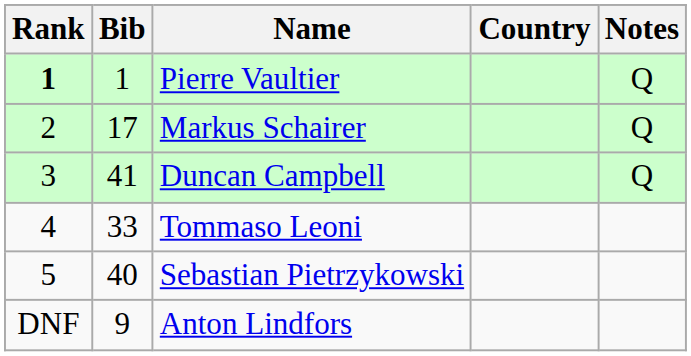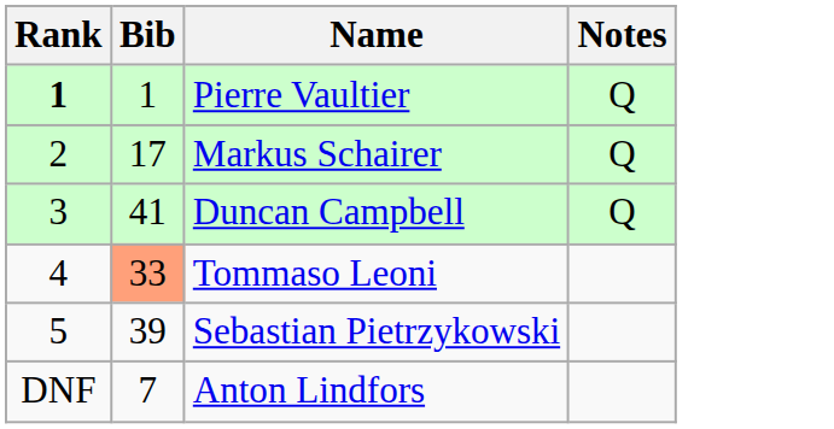- column: Country
Tommaso Leoni | Bib: no background -> lightsalmon background
Sebastian Pietrzykowski | Bib: 40 -> 39
Anton Lindfors | Bib: 9 -> 7
